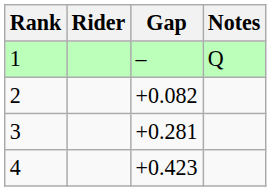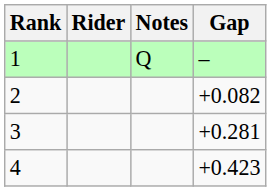columns swapped: Gap <-> Notes
